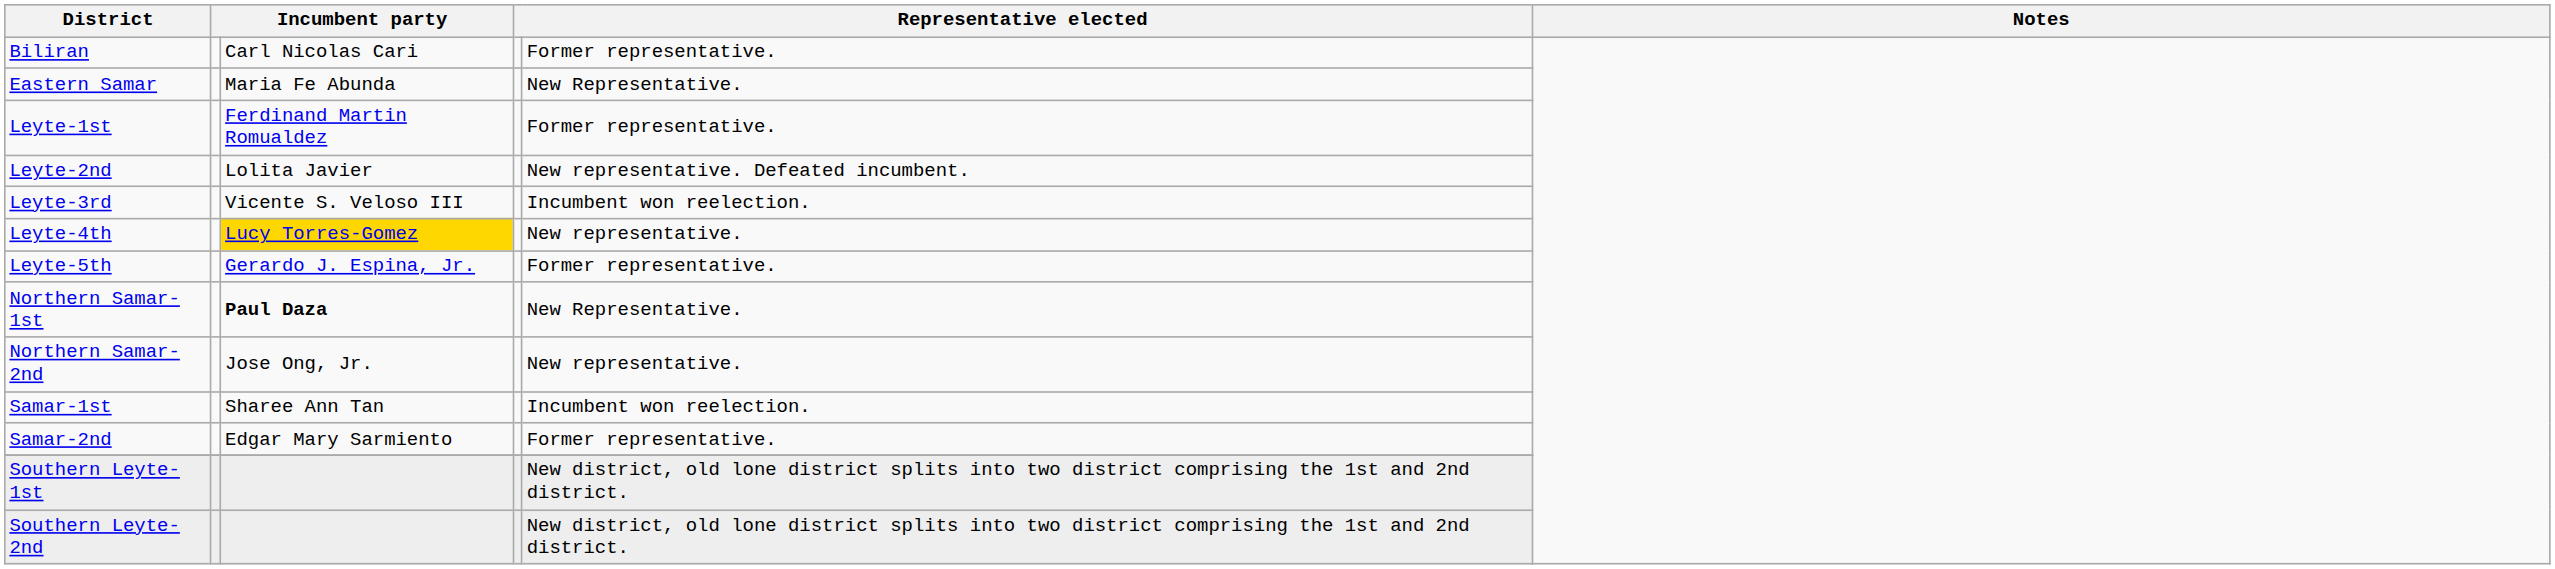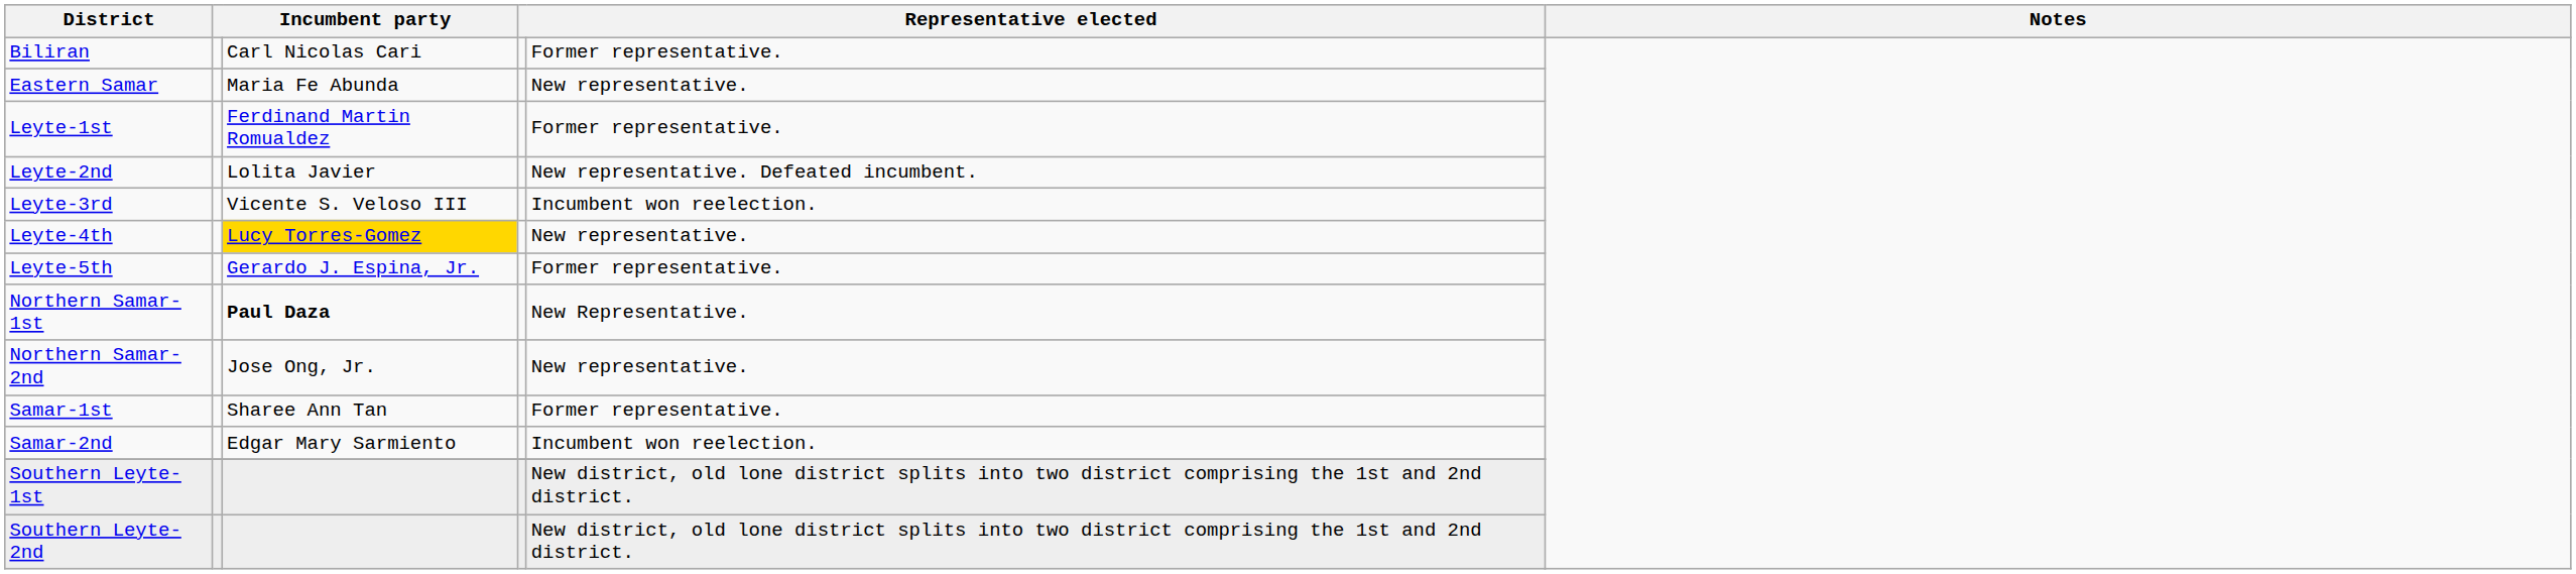Eastern Samar | column 5: New Representative. -> New representative.
Samar-1st | column 5: Incumbent won reelection. -> Former representative.
Samar-2nd | column 5: Former representative. -> Incumbent won reelection.
